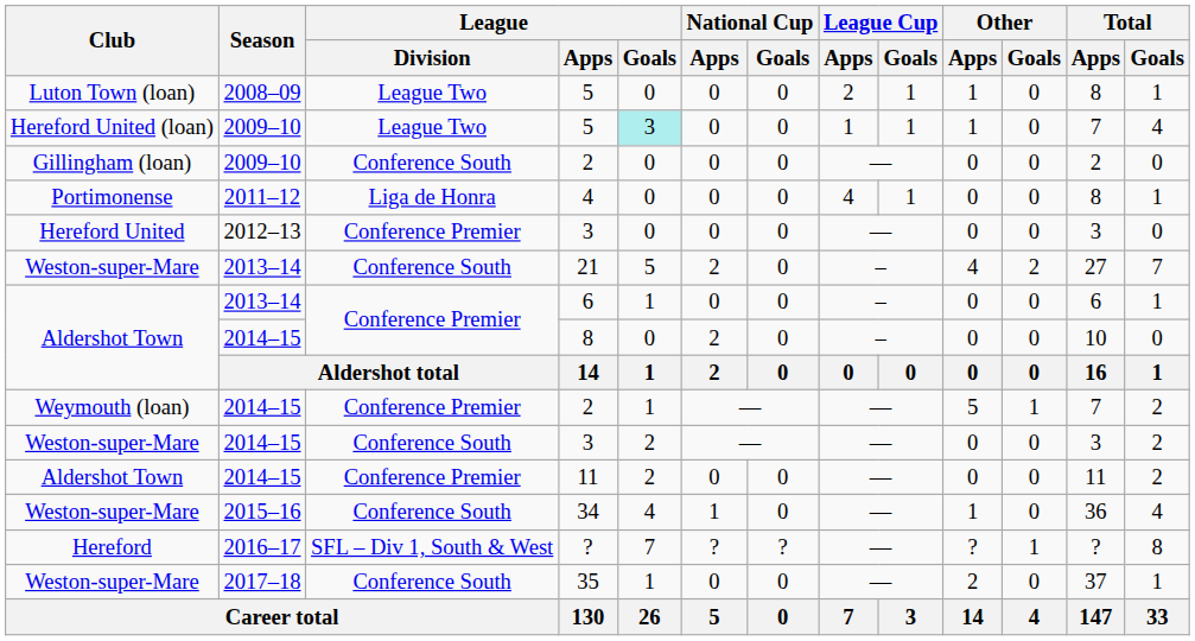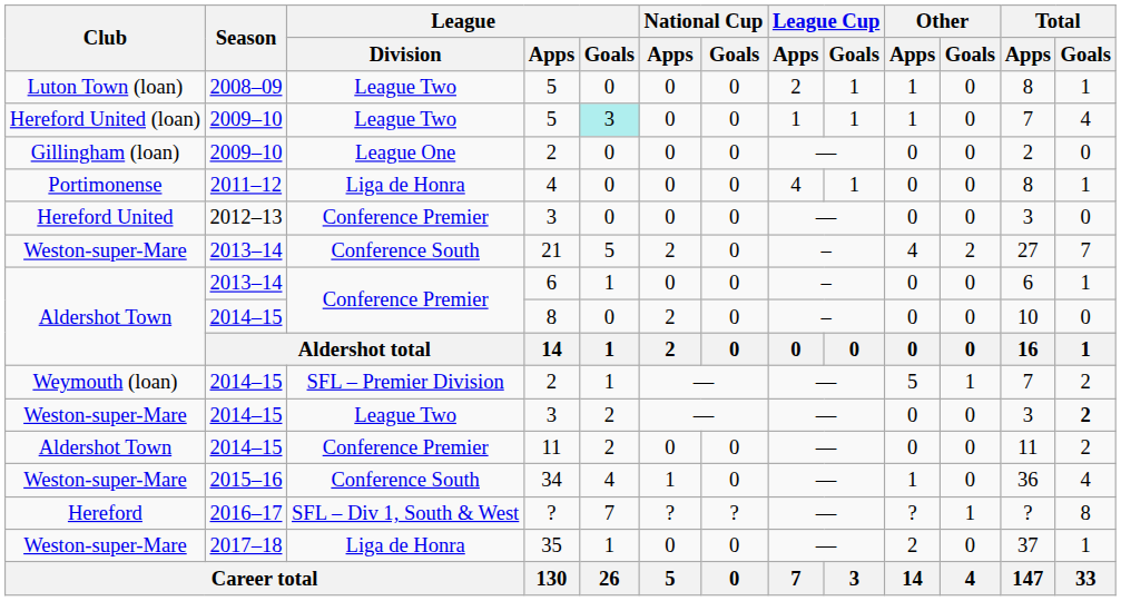Gillingham (loan) / 2 | League / Division: Conference South -> League One
Weymouth (loan) / 2 | League / Division: Conference Premier -> SFL – Premier Division
Weston-super-Mare / 3 | League / Division: Conference South -> League Two
Weston-super-Mare / 3 | Total / Goals: normal -> bold
35 | League / Division: Conference South -> Liga de Honra
